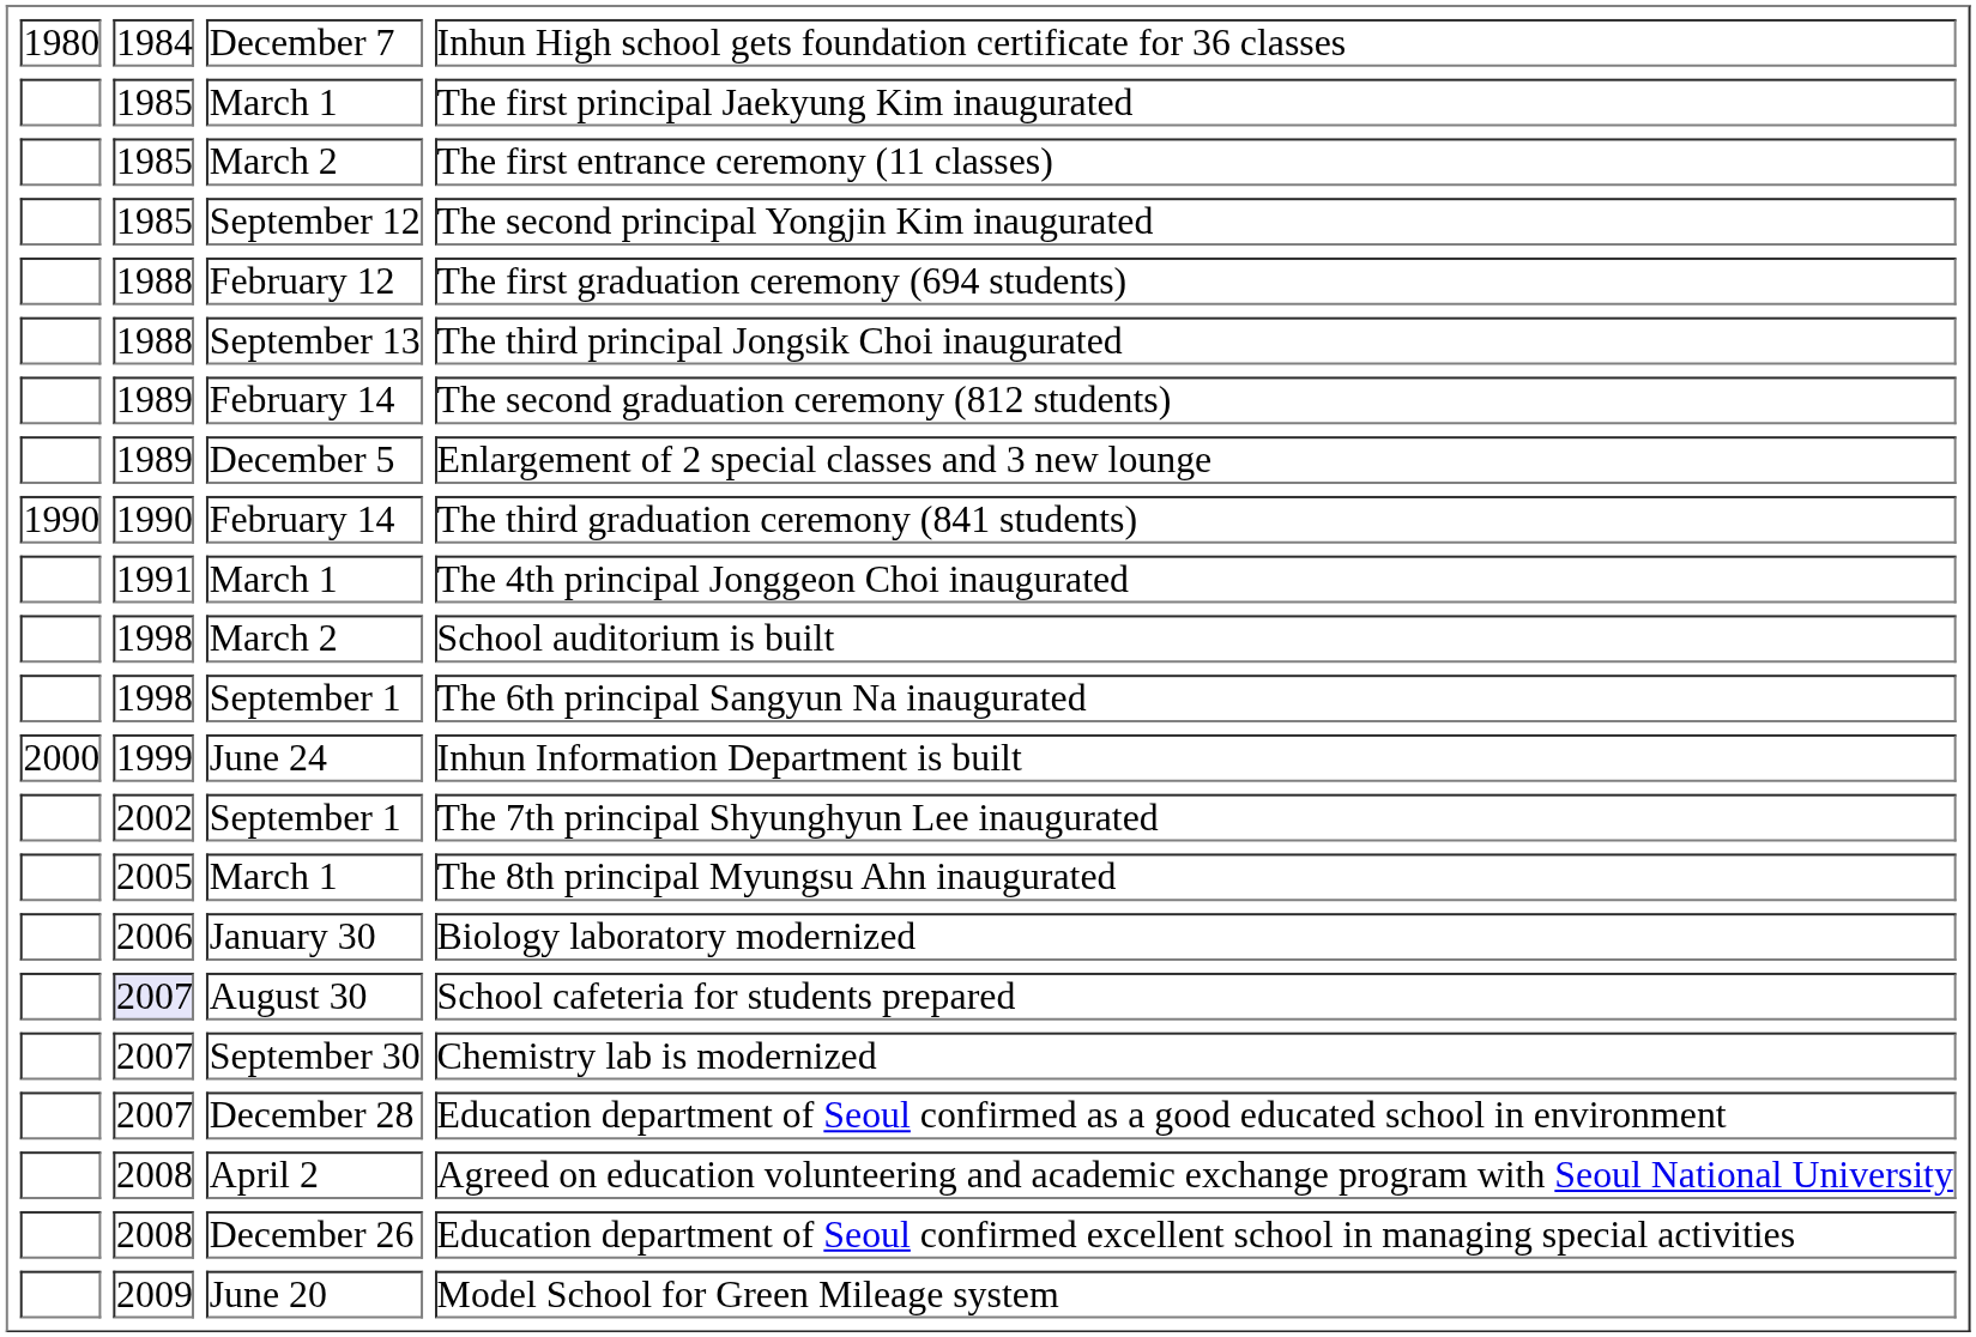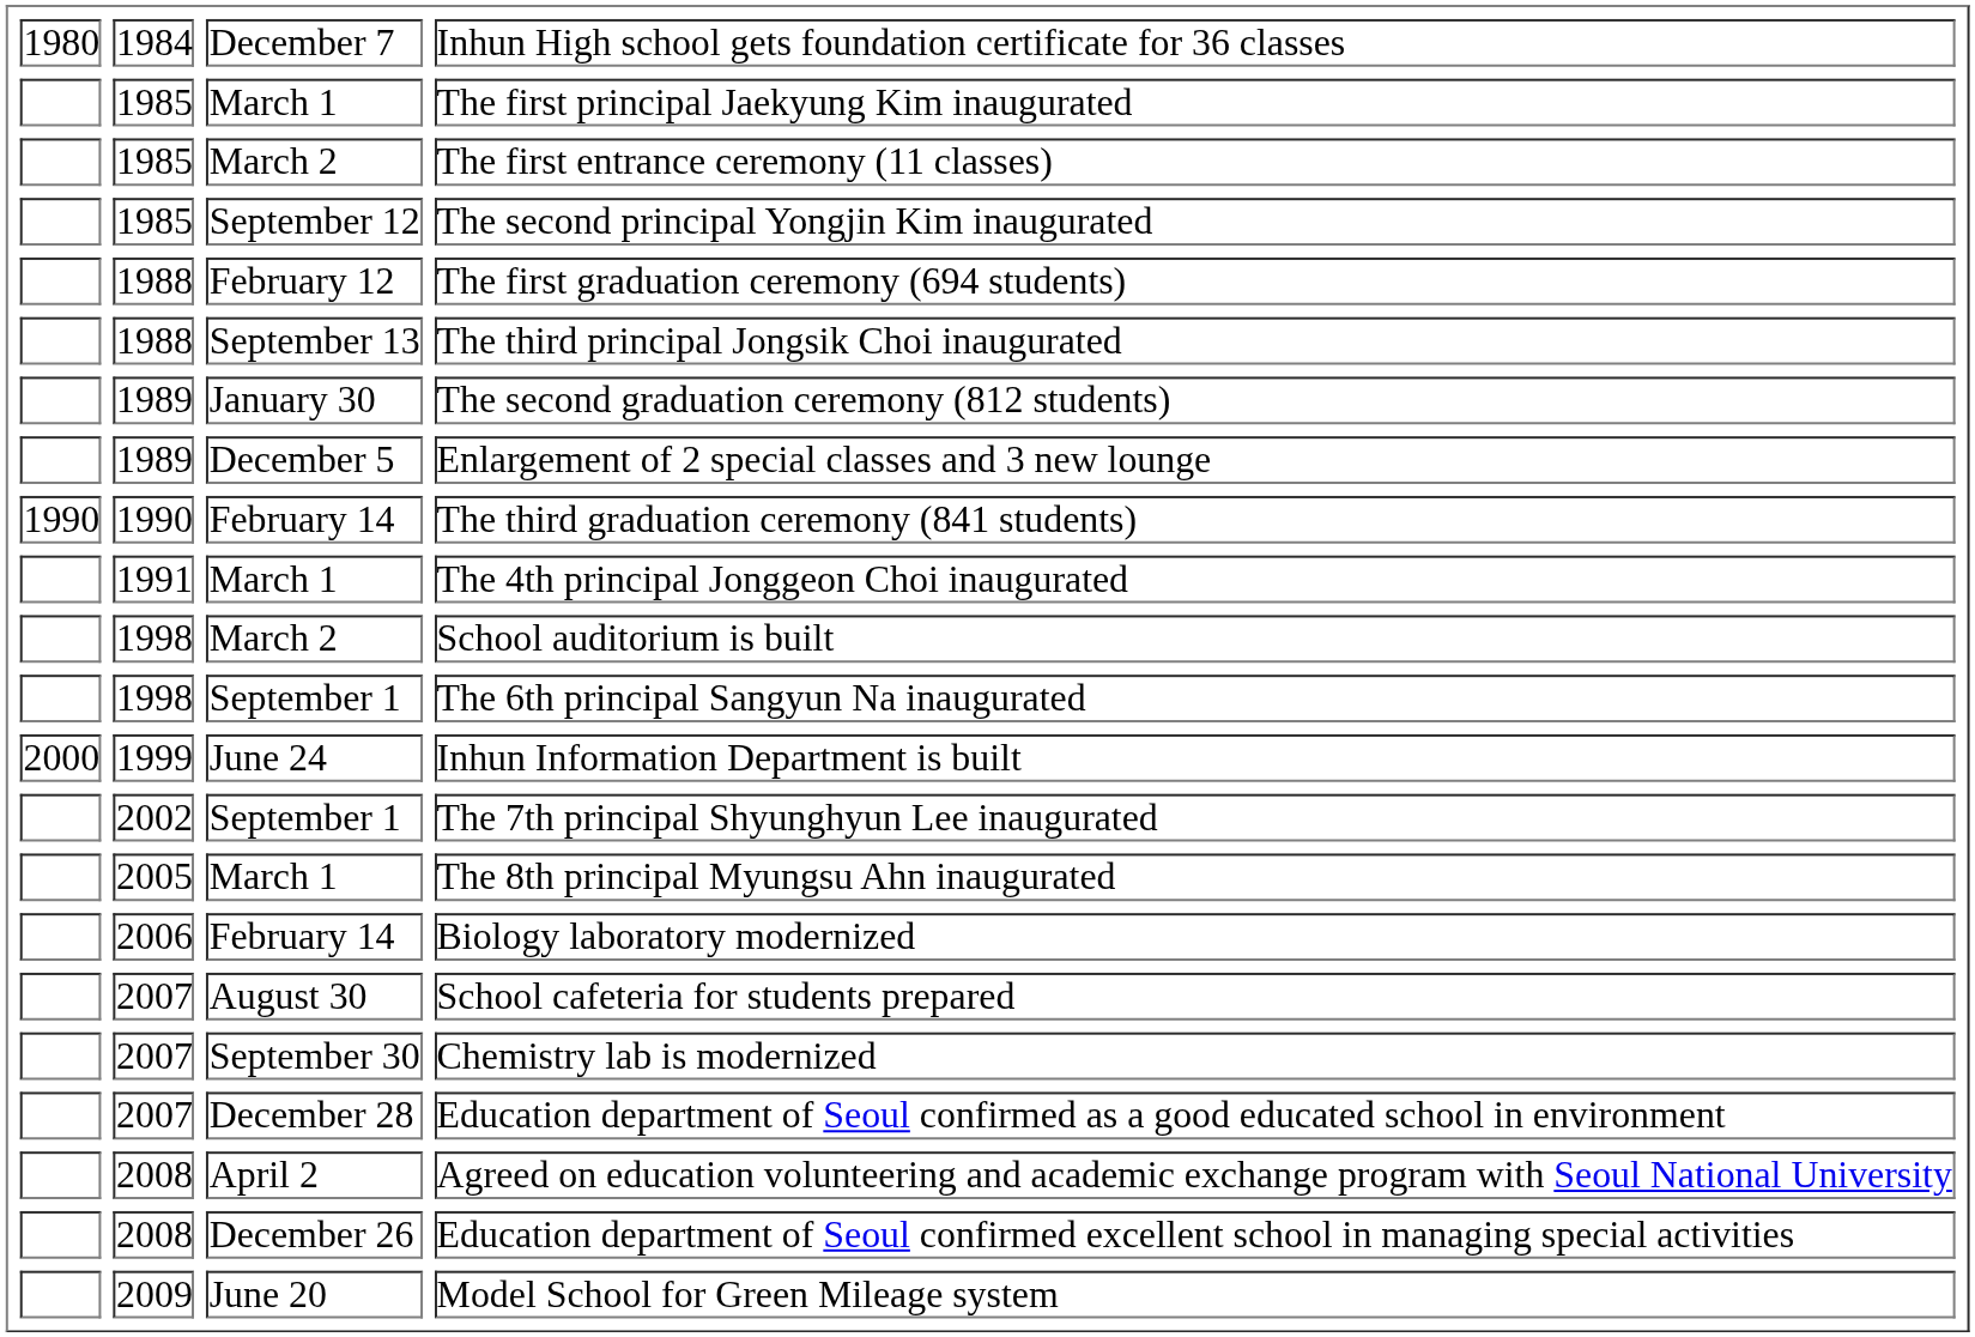The second graduation ceremony (812 students) | column 3: February 14 -> January 30
Biology laboratory modernized | column 3: January 30 -> February 14
School cafeteria for students prepared | column 2: lavender background -> no background
